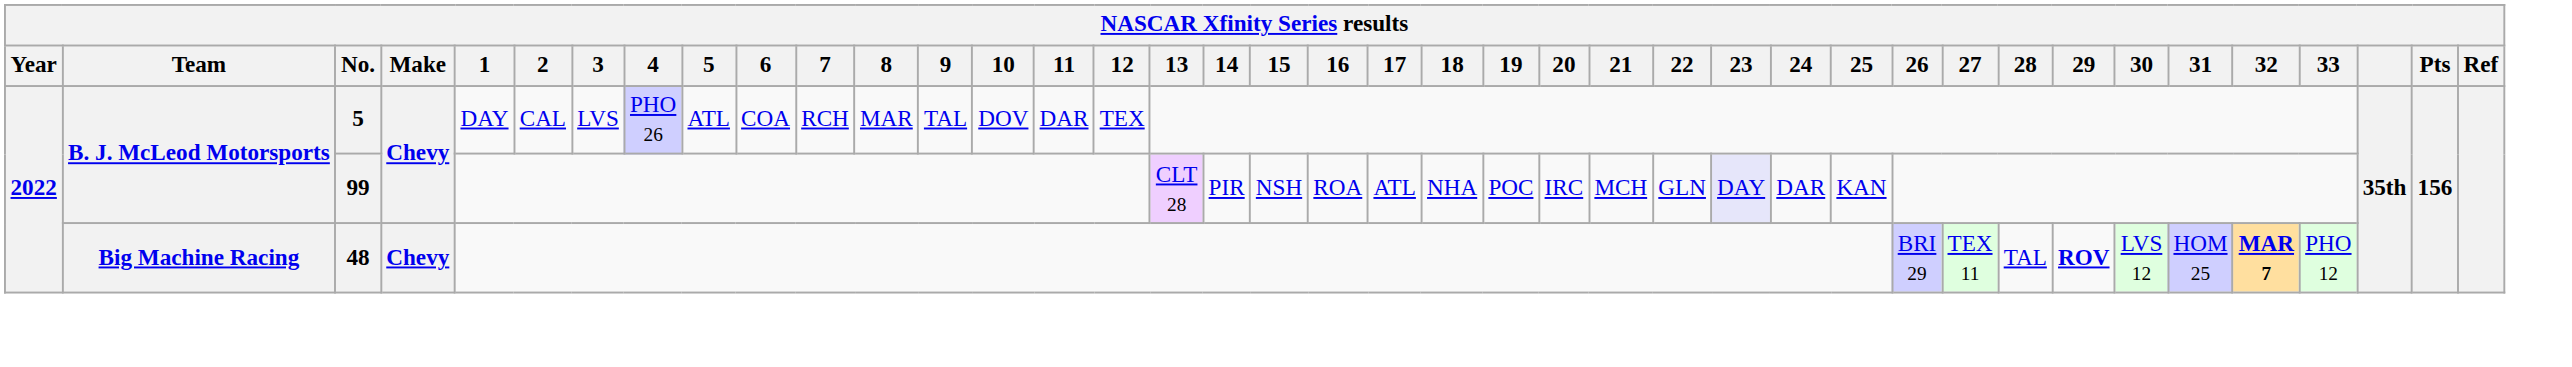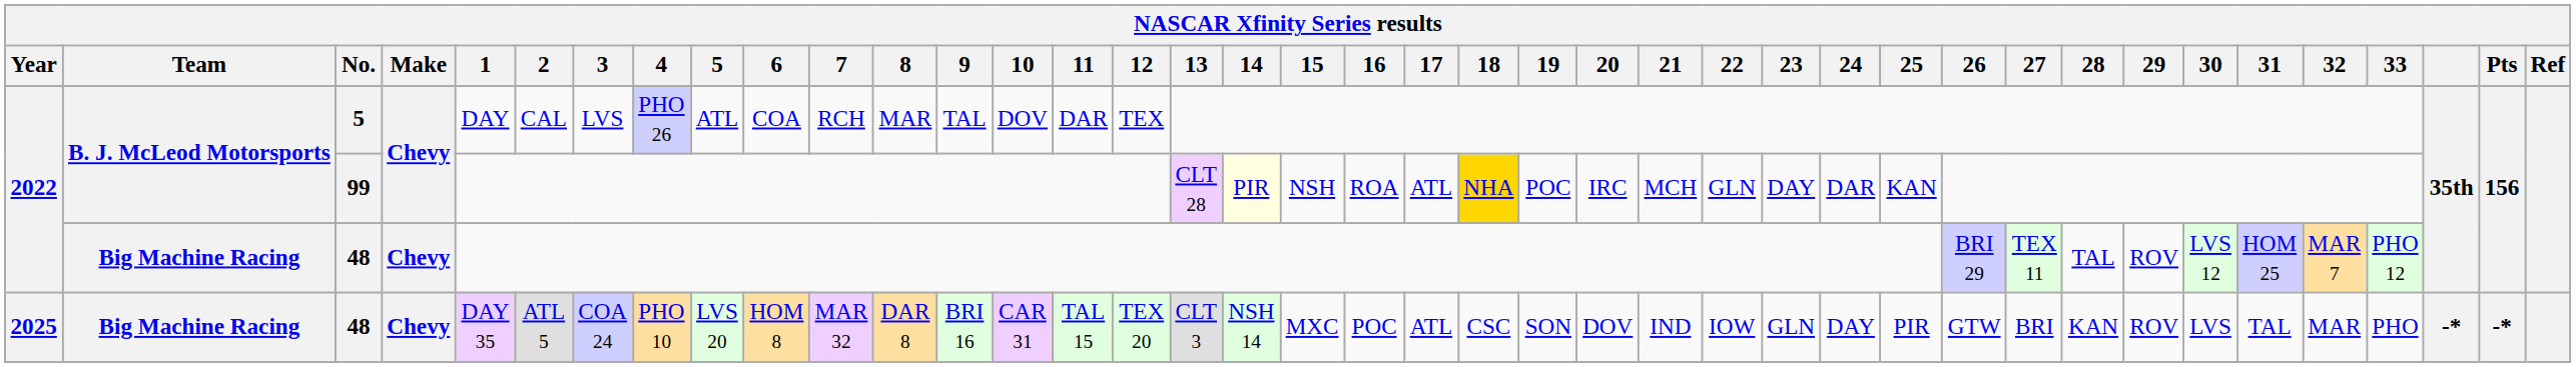99 | 14: no background -> lightyellow background
99 | 18: no background -> gold background
99 | 23: lavender background -> no background
2022 / 48 | 29: bold -> normal
2022 / 48 | 32: bold -> normal
+ row: 2025 | Big Machine Racing | 48 | Chevy | DAY 35 | ATL 5 | COA 24 | PHO 10 | LVS 20 | HOM 8 | MAR 32 | DAR 8 | BRI 16 | CAR 31 | TAL 15 | TEX 20 | CLT 3 | NSH 14 | MXC | POC | ATL | CSC | SON | DOV | IND | IOW | GLN | DAY | PIR | GTW | BRI | KAN | ROV | LVS | TAL | MAR | PHO | -* | -*
